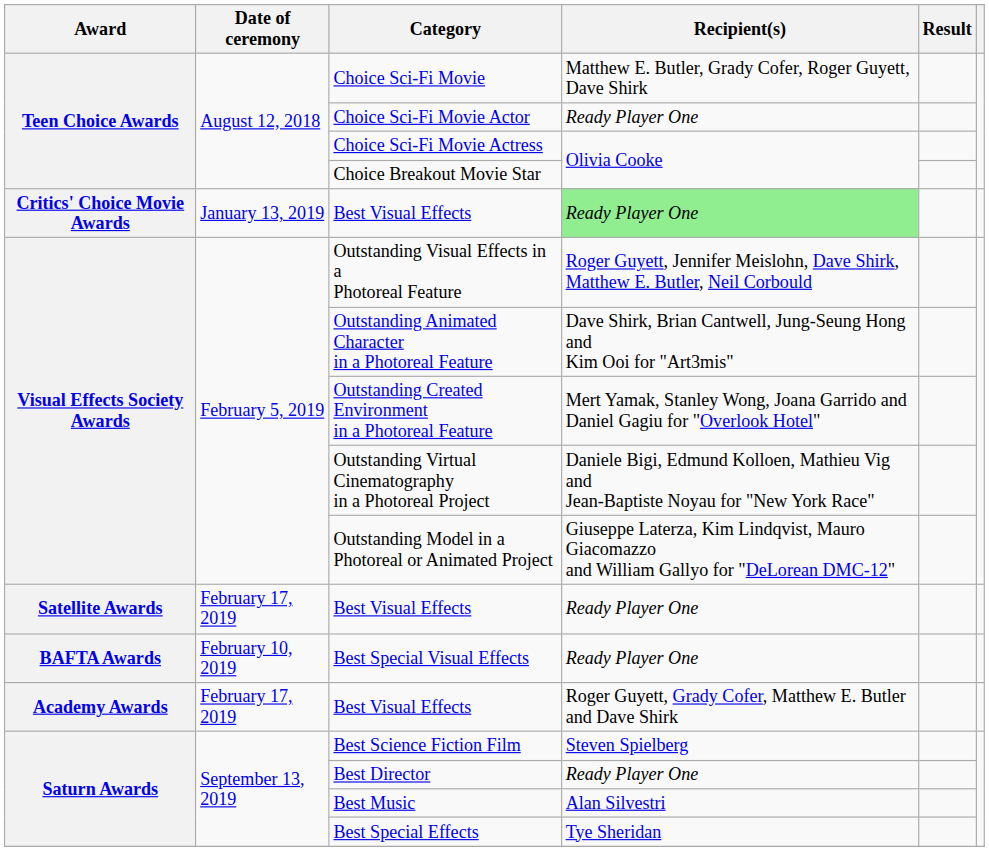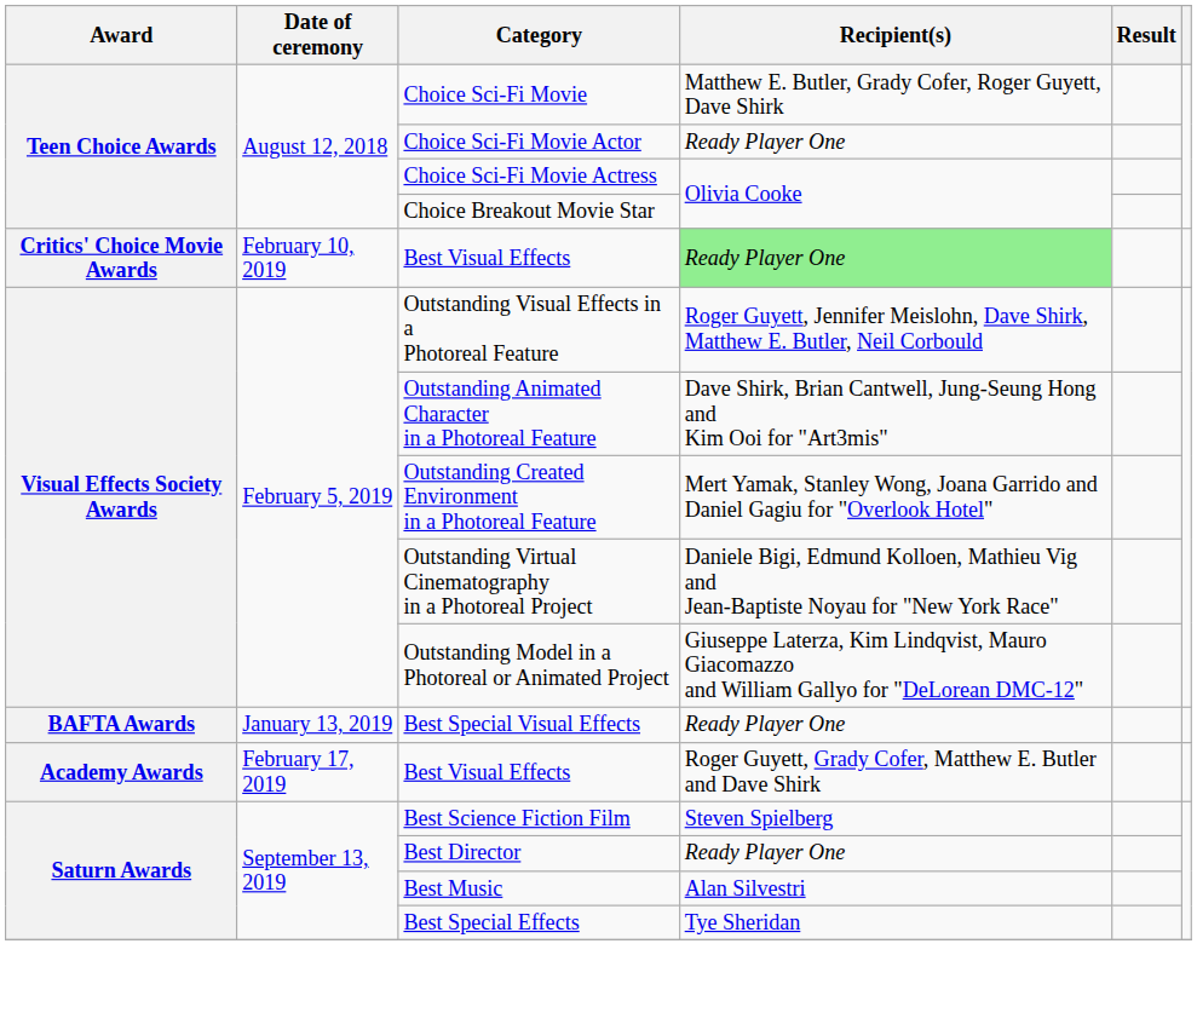Critics' Choice Movie Awards / Best Visual Effects | Date of ceremony: January 13, 2019 -> February 10, 2019
- row: Satellite Awards | February 17, 2019 | Best Visual Effects | Ready Player One
Best Special Visual Effects | Date of ceremony: February 10, 2019 -> January 13, 2019
